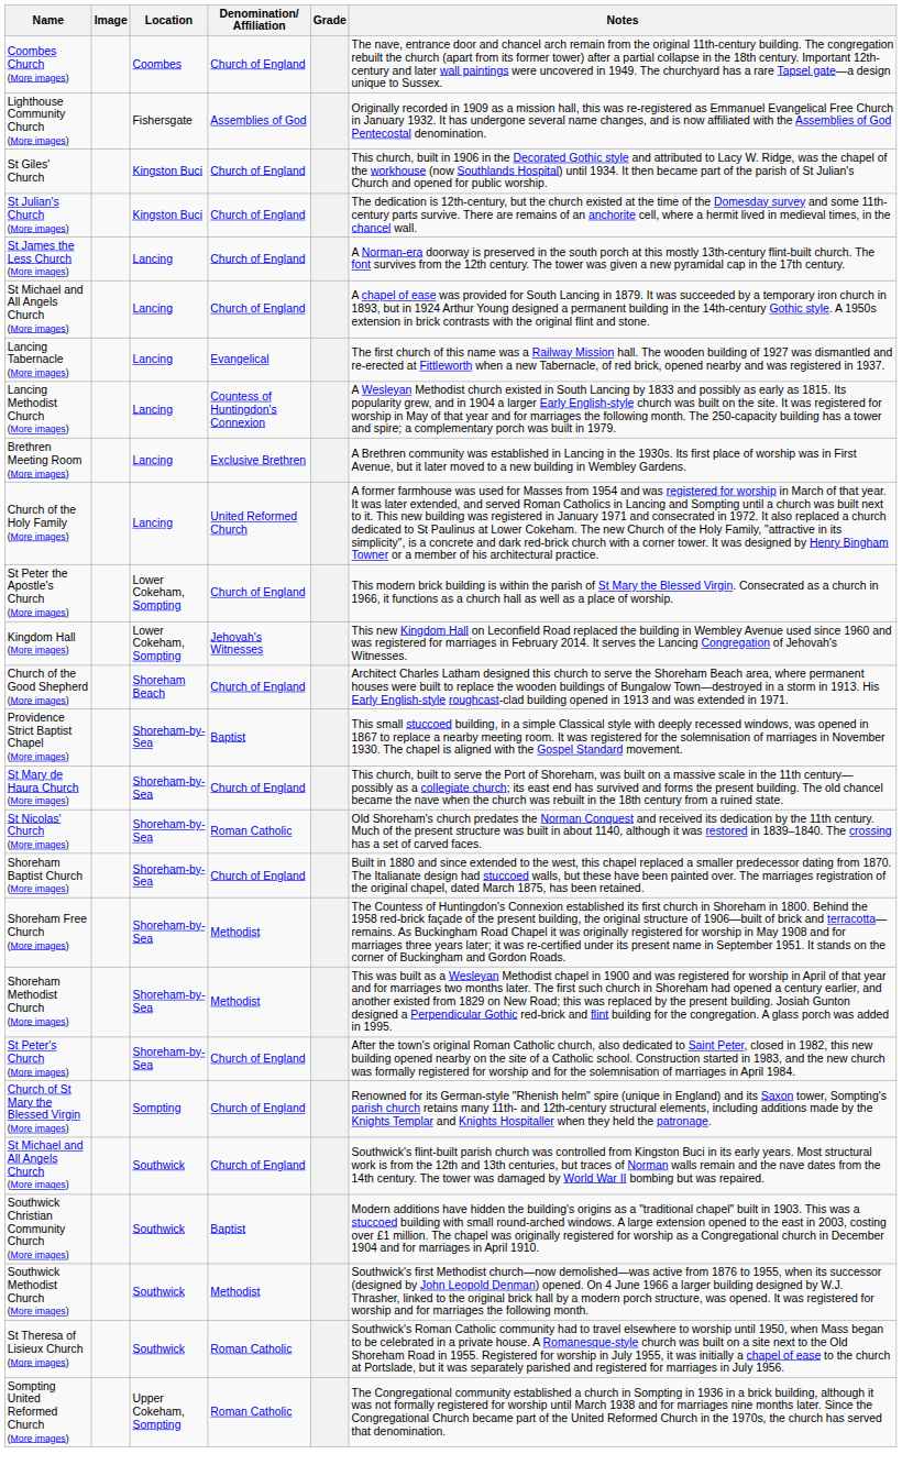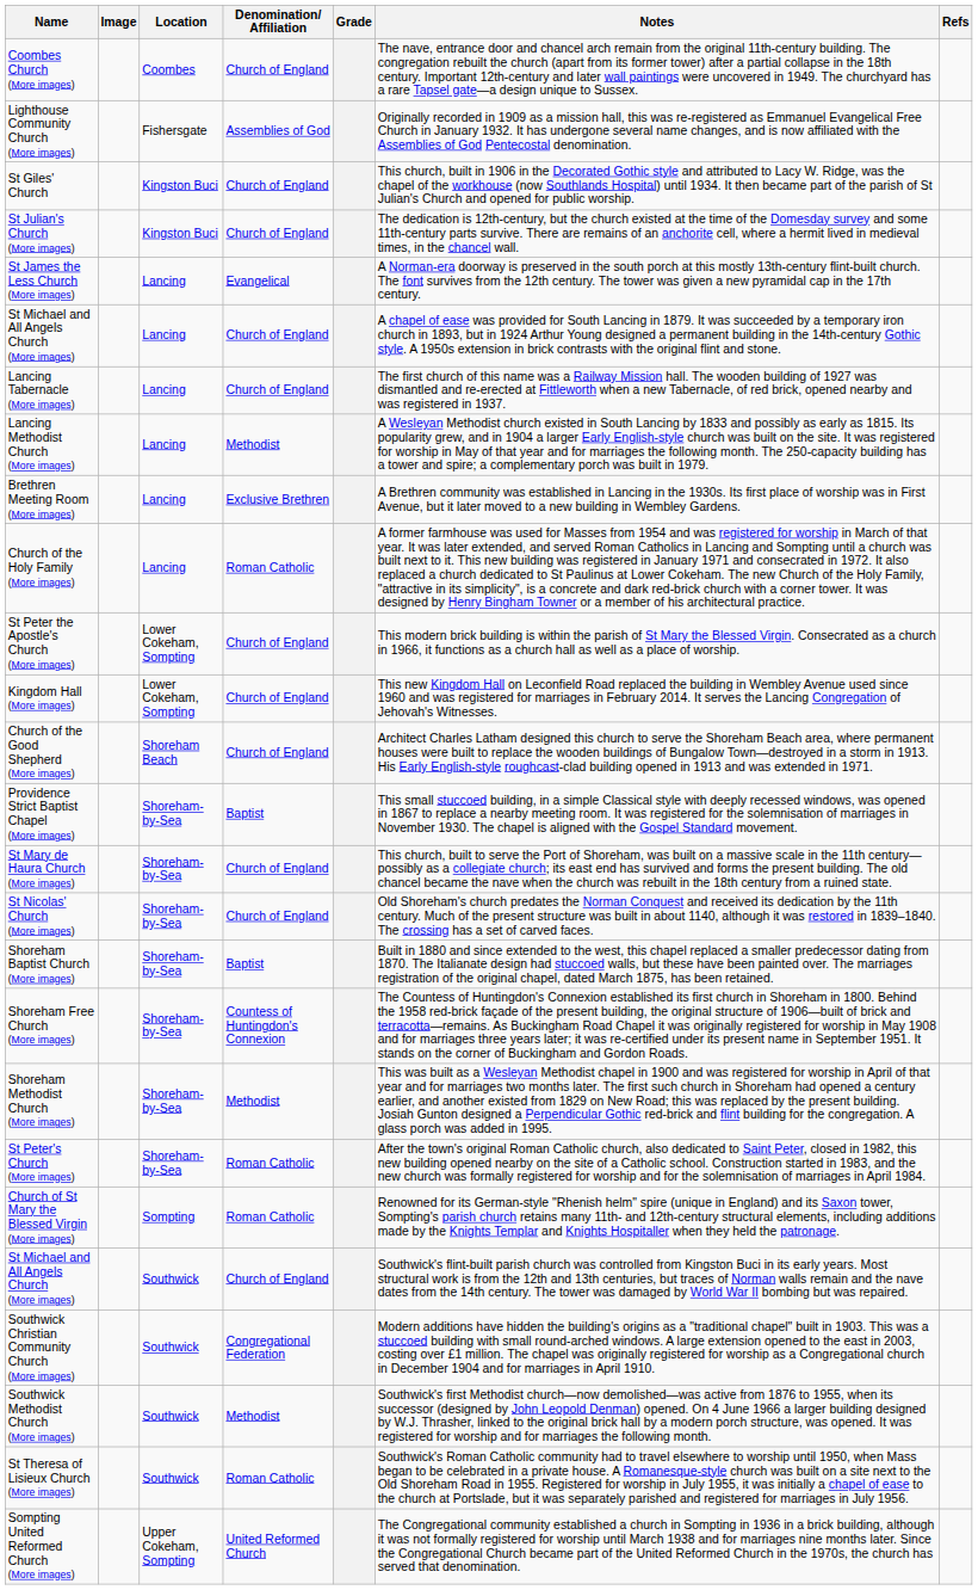+ column: Refs
St James the Less Church (More images) | Denomination/ Affiliation: Church of England -> Evangelical
Lancing Tabernacle (More images) | Denomination/ Affiliation: Evangelical -> Church of England
Lancing Methodist Church (More images) | Denomination/ Affiliation: Countess of Huntingdon's Connexion -> Methodist
Church of the Holy Family (More images) | Denomination/ Affiliation: United Reformed Church -> Roman Catholic
Kingdom Hall (More images) | Denomination/ Affiliation: Jehovah's Witnesses -> Church of England
St Nicolas' Church (More images) | Denomination/ Affiliation: Roman Catholic -> Church of England
Shoreham Baptist Church (More images) | Denomination/ Affiliation: Church of England -> Baptist
Shoreham Free Church (More images) | Denomination/ Affiliation: Methodist -> Countess of Huntingdon's Connexion
St Peter's Church (More images) | Denomination/ Affiliation: Church of England -> Roman Catholic
Church of St Mary the Blessed Virgin (More images) | Denomination/ Affiliation: Church of England -> Roman Catholic
Southwick Christian Community Church (More images) | Denomination/ Affiliation: Baptist -> Congregational Federation
Sompting United Reformed Church (More images) | Denomination/ Affiliation: Roman Catholic -> United Reformed Church
